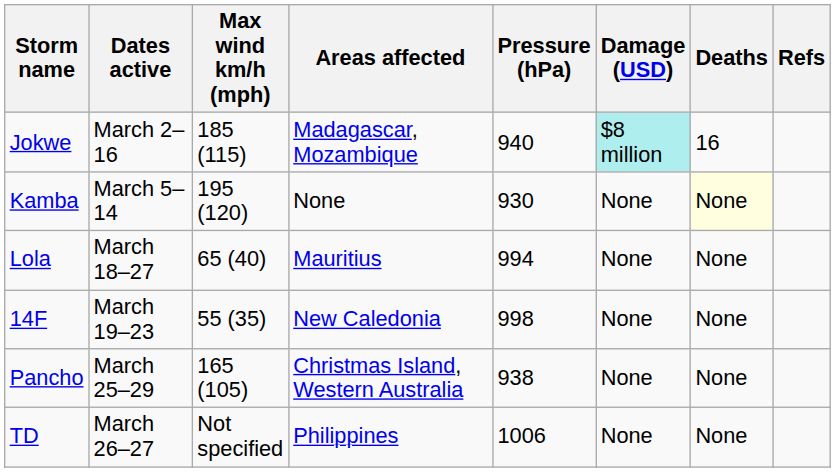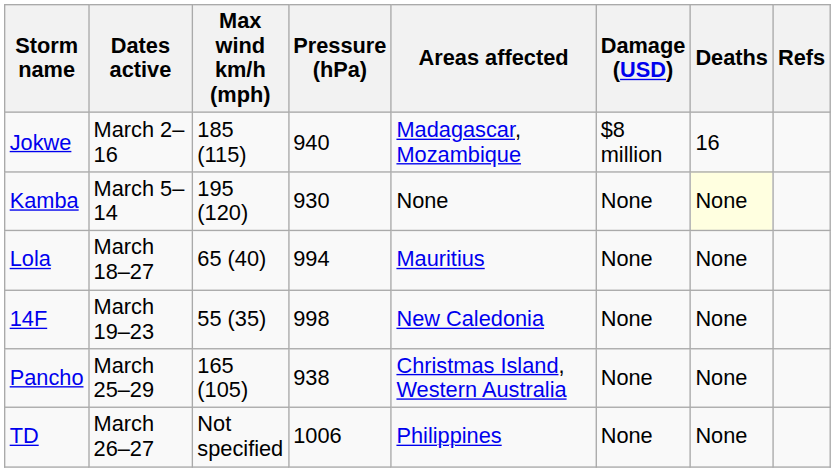columns swapped: Pressure (hPa) <-> Areas affected
Jokwe | Damage (USD): paleturquoise background -> no background
